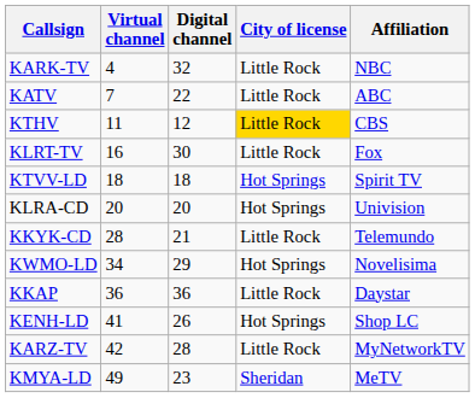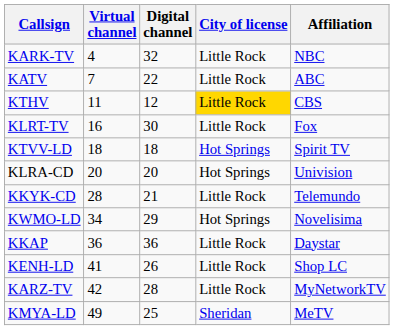KENH-LD | City of license: Hot Springs -> Little Rock
KMYA-LD | Digital channel: 23 -> 25
